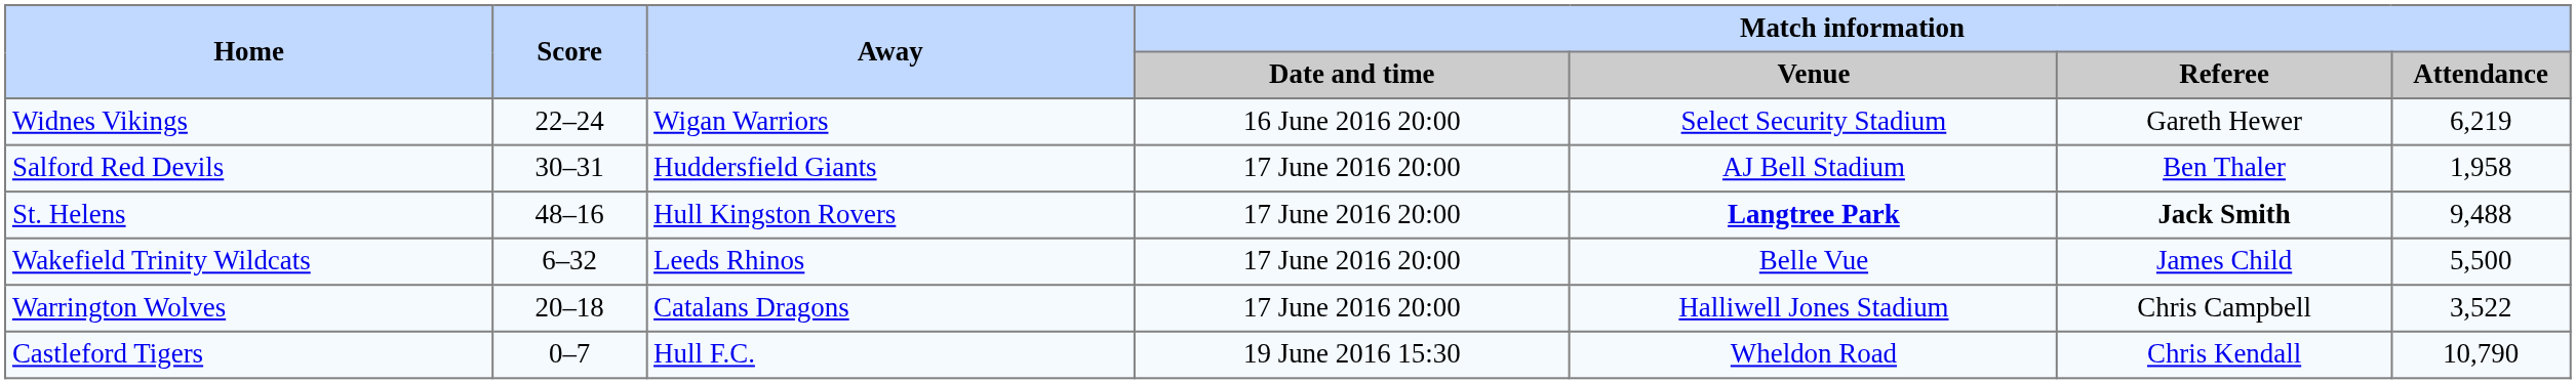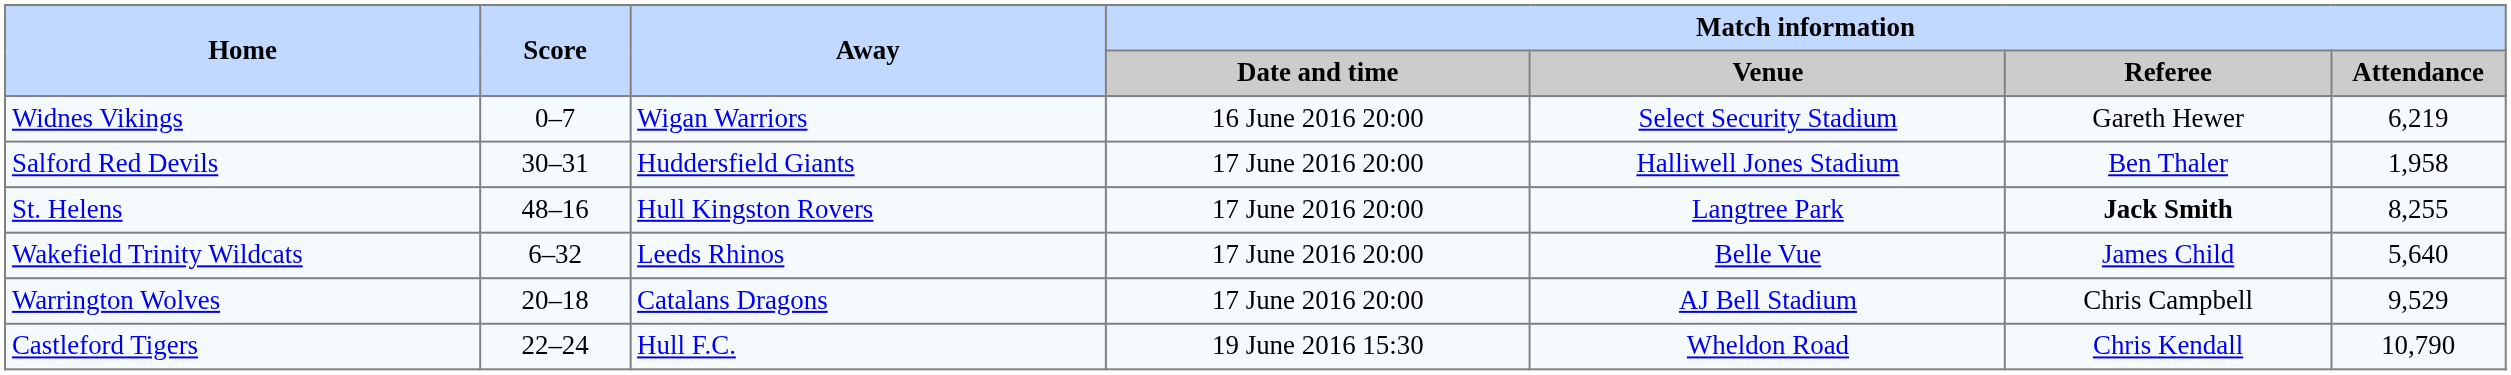Widnes Vikings | Score: 22–24 -> 0–7
Salford Red Devils | Match information / Venue: AJ Bell Stadium -> Halliwell Jones Stadium
St. Helens | Match information / Venue: bold -> normal
St. Helens | Match information / Attendance: 9,488 -> 8,255
Wakefield Trinity Wildcats | Match information / Attendance: 5,500 -> 5,640
Warrington Wolves | Match information / Venue: Halliwell Jones Stadium -> AJ Bell Stadium
Warrington Wolves | Match information / Attendance: 3,522 -> 9,529
Castleford Tigers | Score: 0–7 -> 22–24
